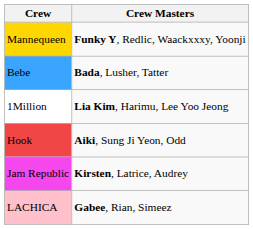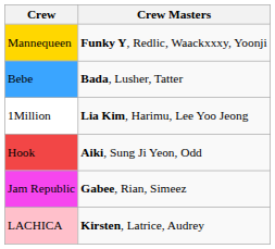Jam Republic | Crew Masters: Kirsten, Latrice, Audrey -> Gabee, Rian, Simeez
LACHICA | Crew Masters: Gabee, Rian, Simeez -> Kirsten, Latrice, Audrey
